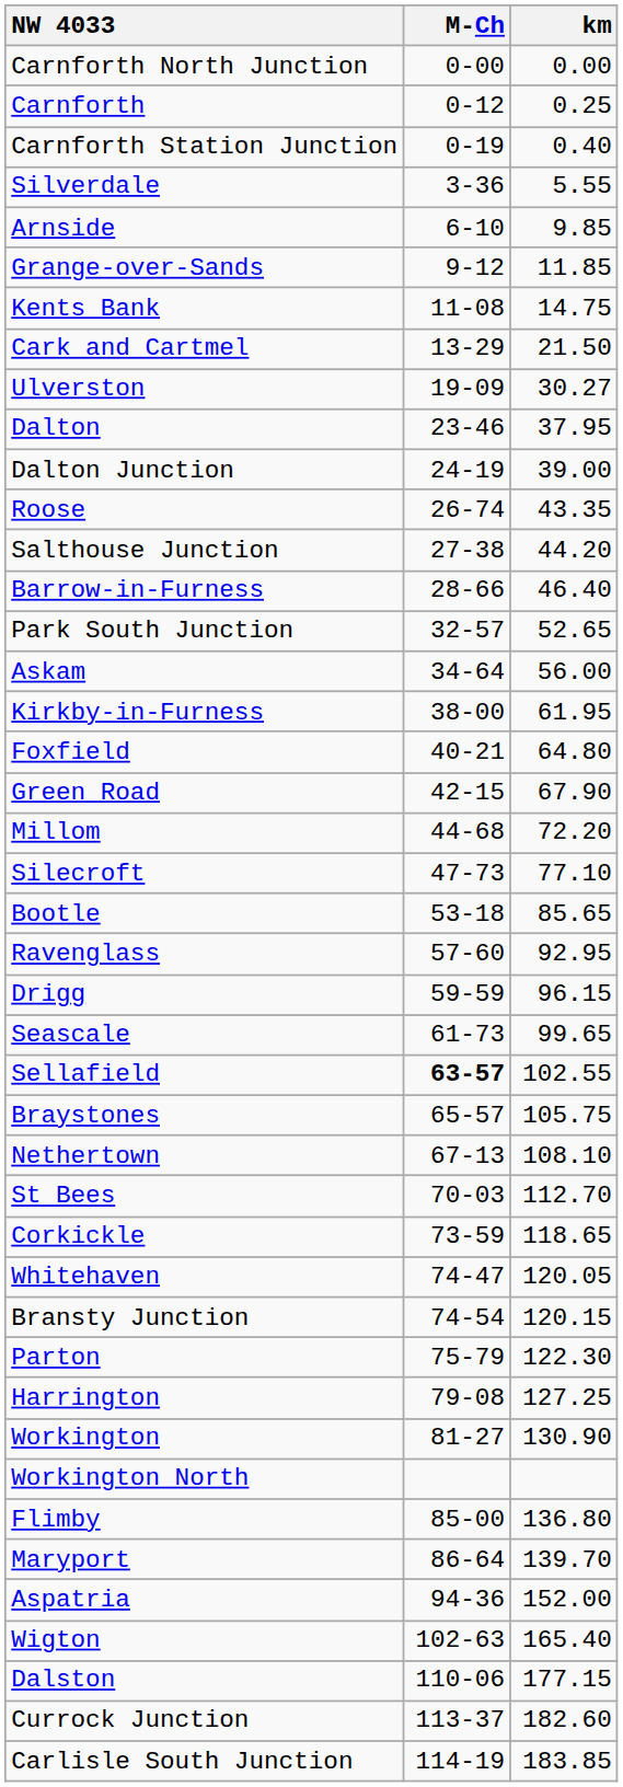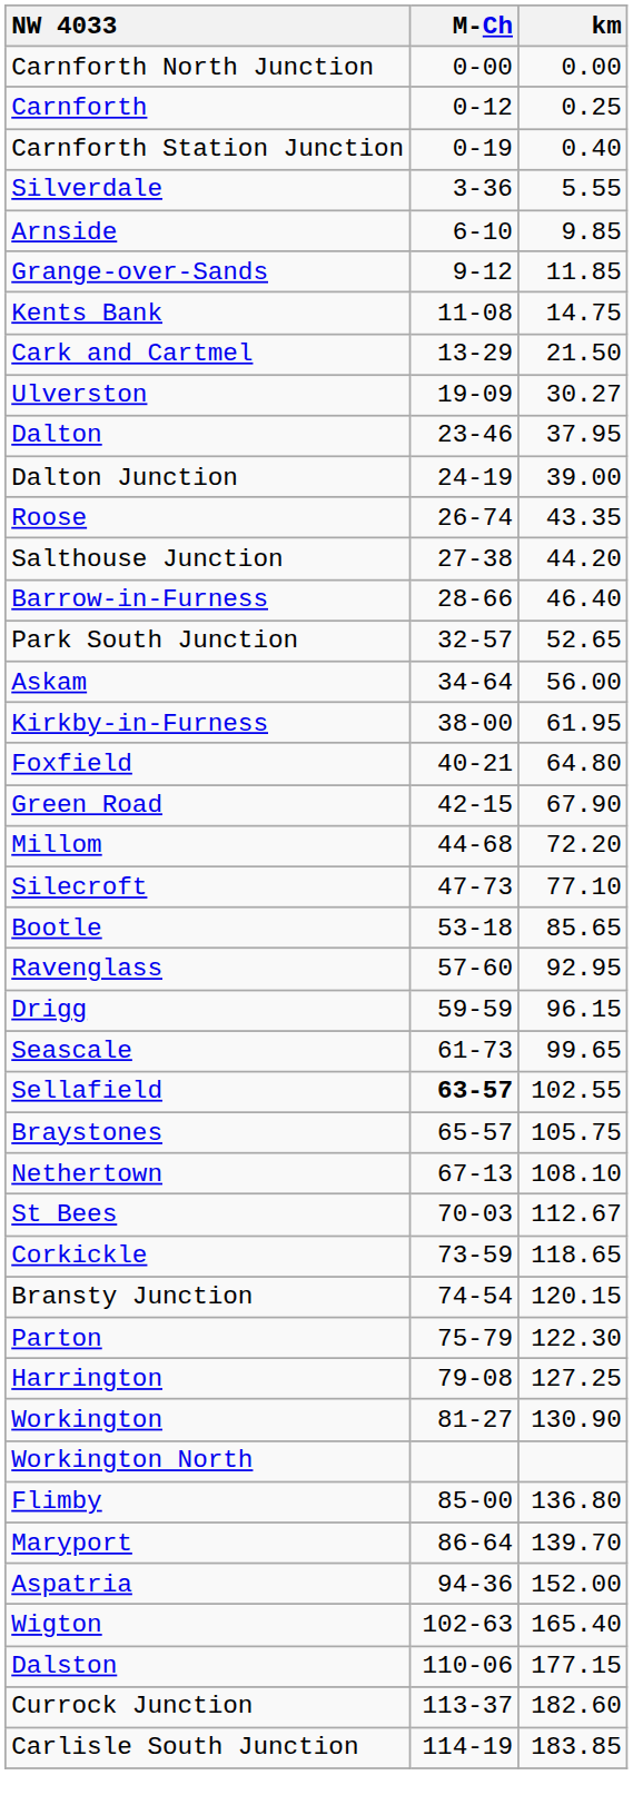St Bees | km: 112.70 -> 112.67
- row: Whitehaven | 74-47 | 120.05
